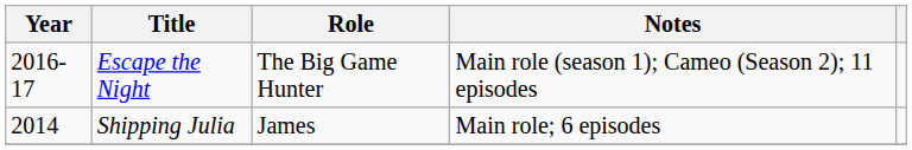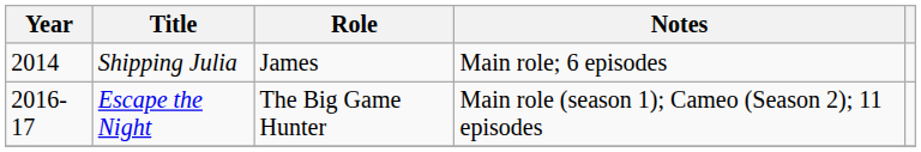rows swapped: Shipping Julia <-> Escape the Night
